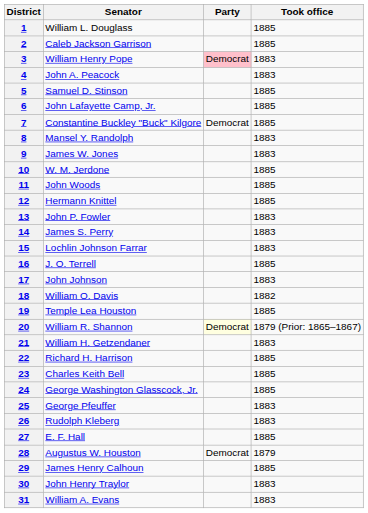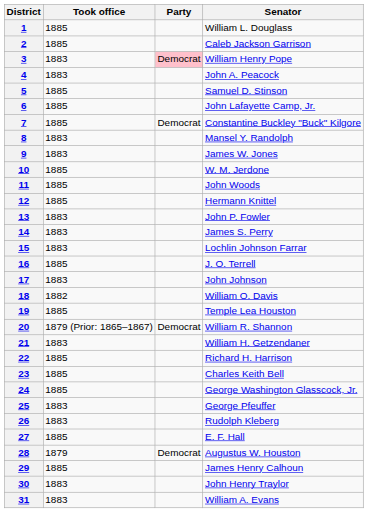columns swapped: Senator <-> Took office
20 | Party: lightyellow background -> no background
